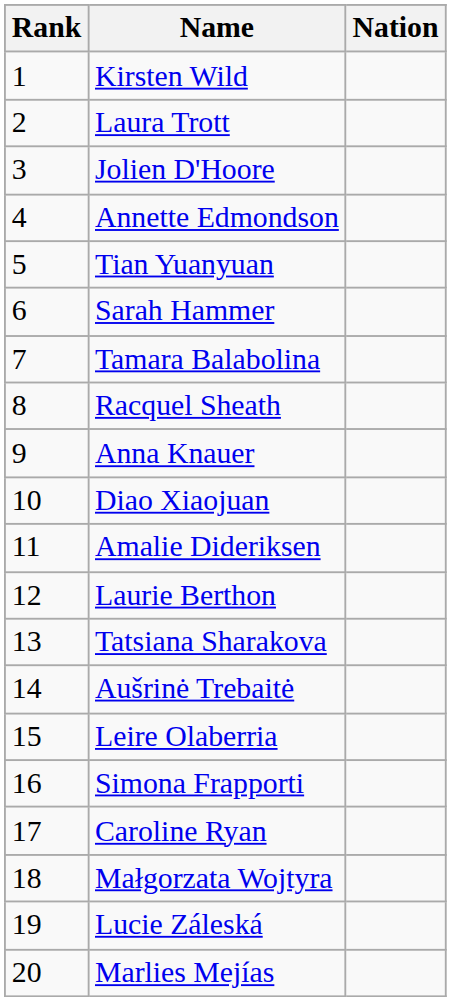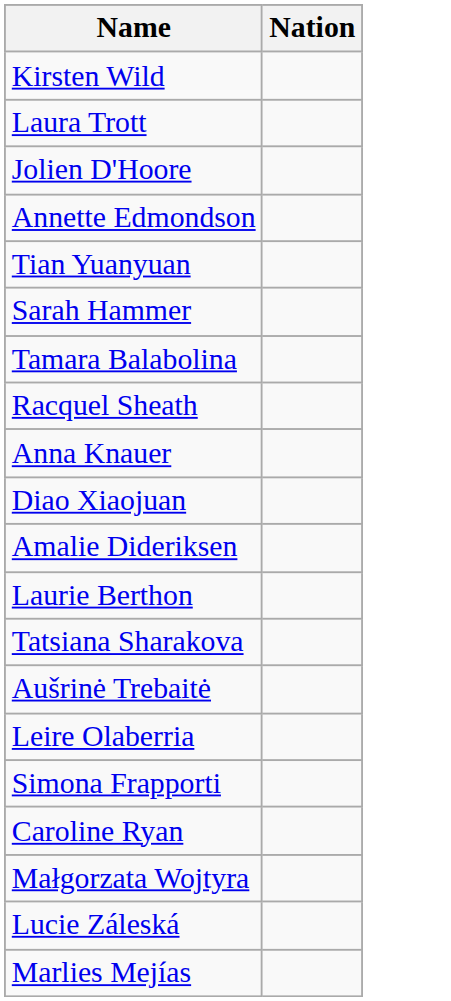- column: Rank | 1 | 2 | 3 | 4 | 5 | 6 | 7 | 8 | 9 | 10 | 11 | 12 | 13 | 14 | 15 | 16 | 17 | 18 | 19 | 20
